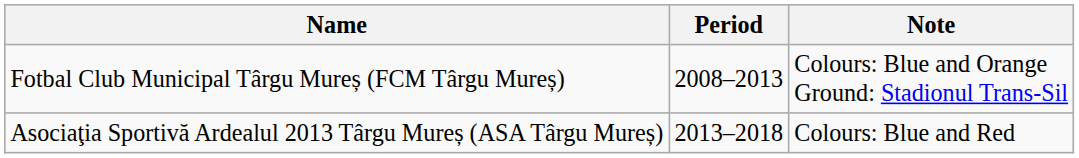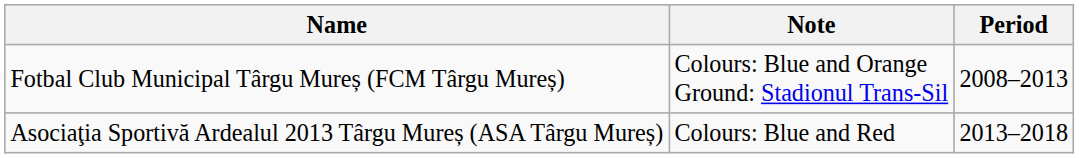columns swapped: Period <-> Note
